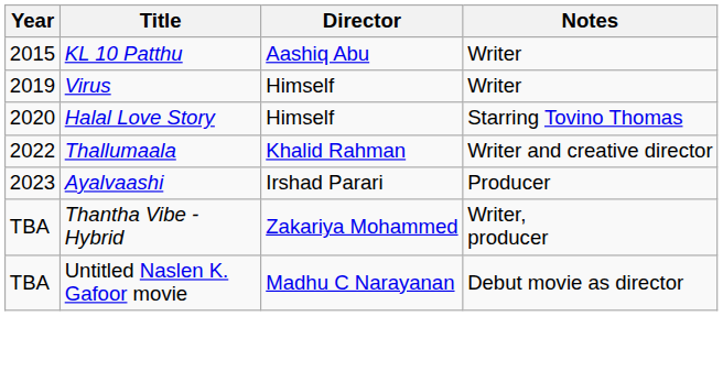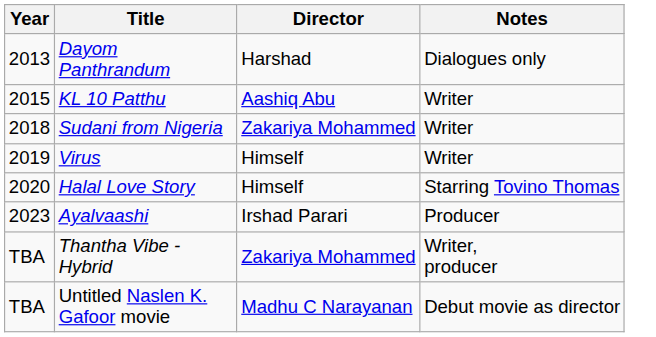+ row: 2013 | Dayom Panthrandum | Harshad | Dialogues only
+ row: 2018 | Sudani from Nigeria | Zakariya Mohammed | Writer
- row: 2022 | Thallumaala | Khalid Rahman | Writer and creative director
